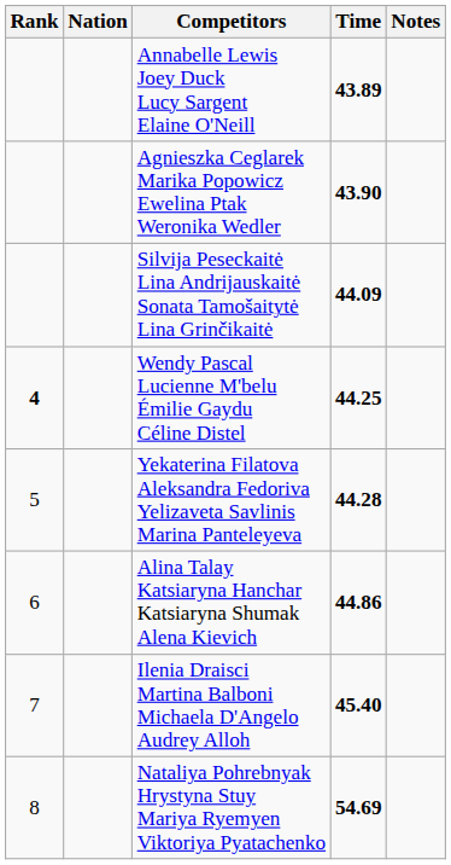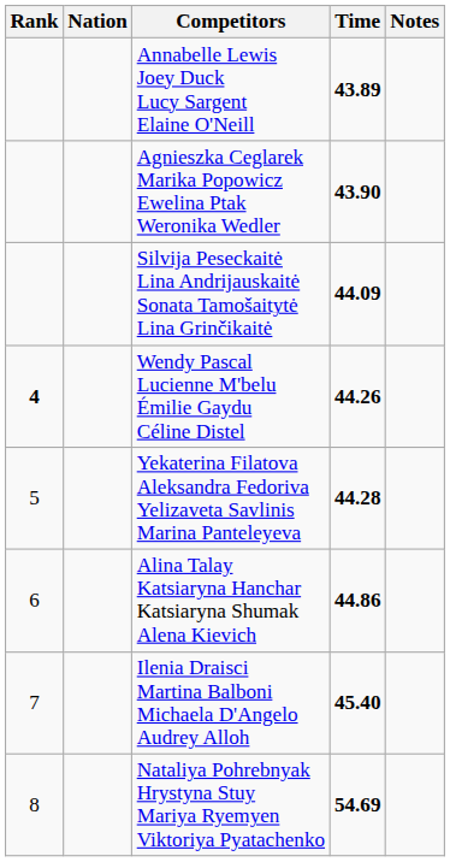Wendy Pascal Lucienne M'belu Émilie Gaydu Céline Distel | Time: 44.25 -> 44.26
